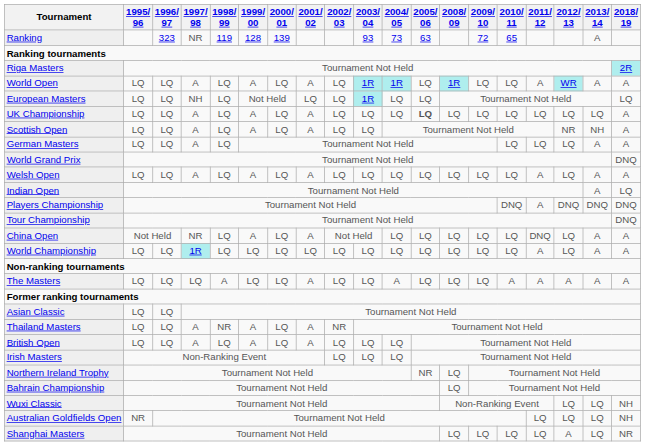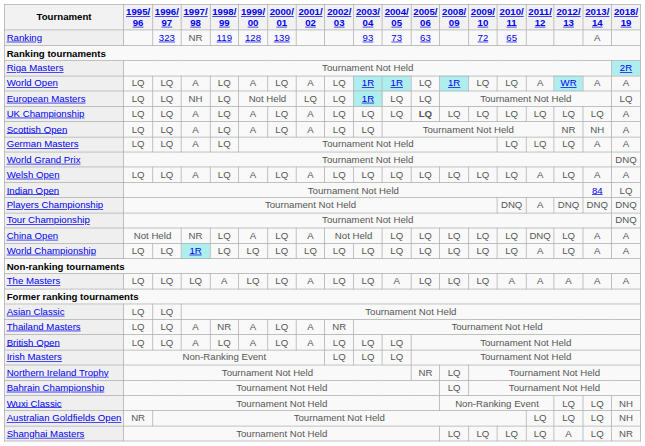Indian Open | 2013/ 14: A -> 84
